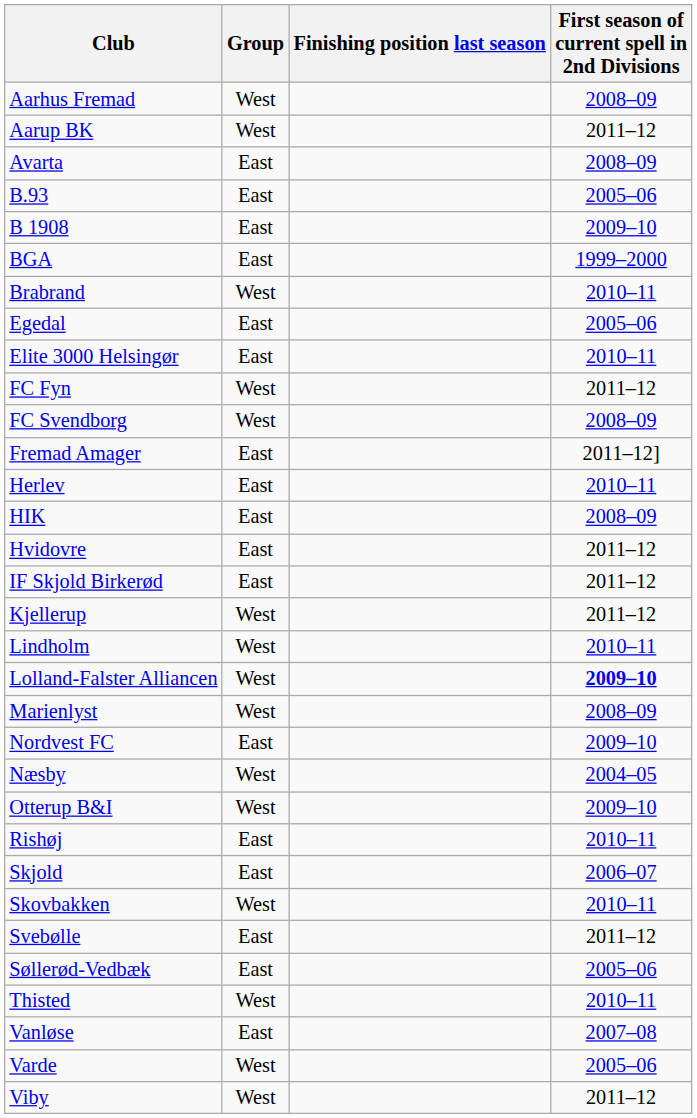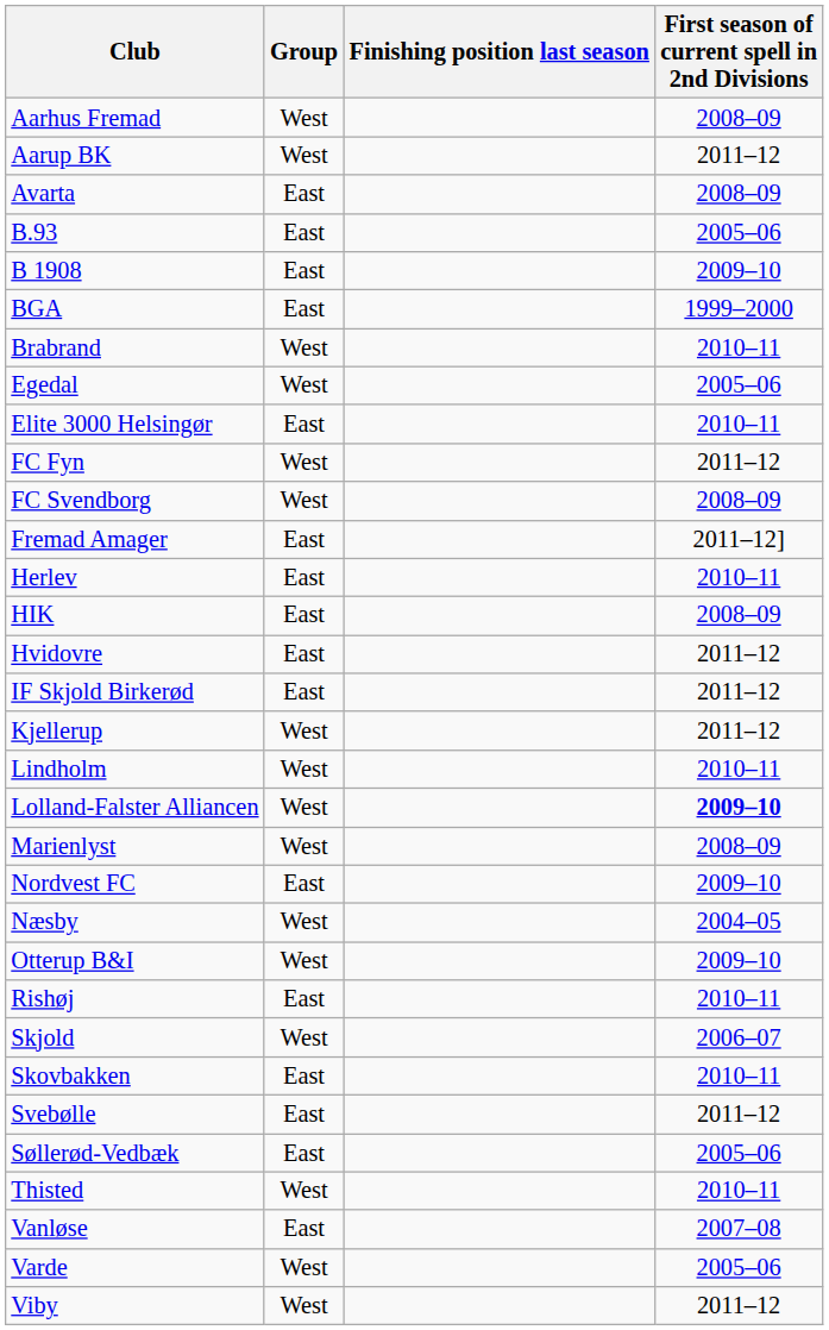Egedal | Group: East -> West
Skjold | Group: East -> West
Skovbakken | Group: West -> East
